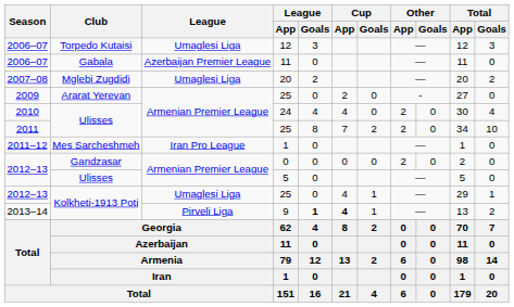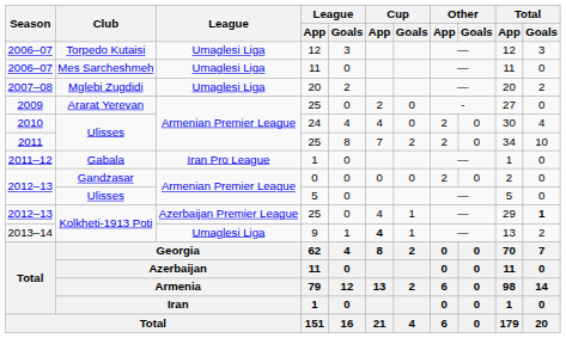2006–07 / 11 | Club: Gabala -> Mes Sarcheshmeh
2006–07 / 11 | League: Azerbaijan Premier League -> Umaglesi Liga
2011–12 / 1 | Club: Mes Sarcheshmeh -> Gabala
2012–13 / 25 | League: Umaglesi Liga -> Azerbaijan Premier League
2012–13 / 25 | Total / Goals: normal -> bold
9 | League: Pirveli Liga -> Umaglesi Liga
9 | League / Goals: bold -> normal
